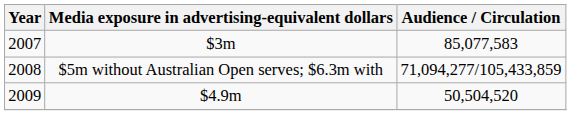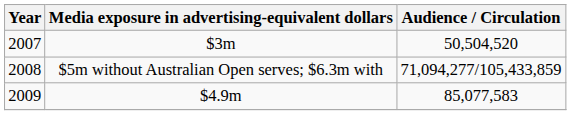2007 | Audience / Circulation: 85,077,583 -> 50,504,520
2009 | Audience / Circulation: 50,504,520 -> 85,077,583
